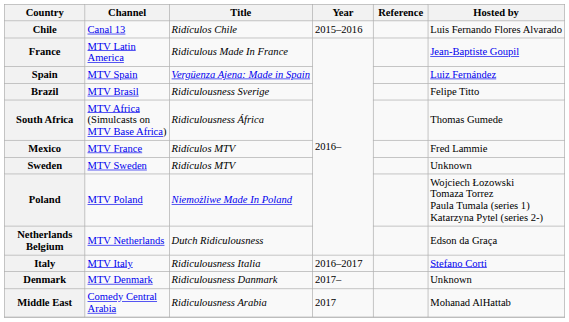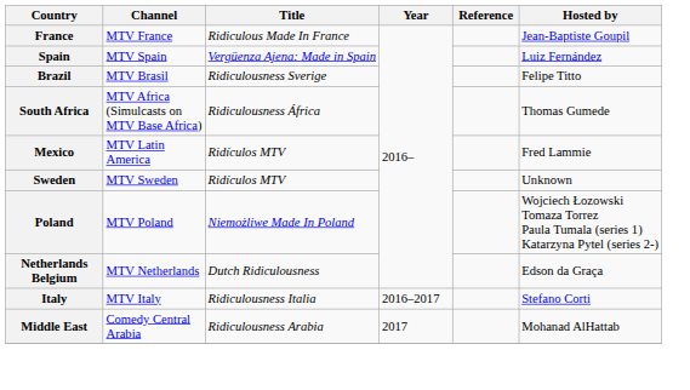- row: Chile | Canal 13 | Ridículos Chile | 2015–2016 | Luis Fernando Flores Alvarado
France | Channel: MTV Latin America -> MTV France
Mexico | Channel: MTV France -> MTV Latin America
- row: Denmark | MTV Denmark | Ridiculousness Danmark | 2017– | Unknown
